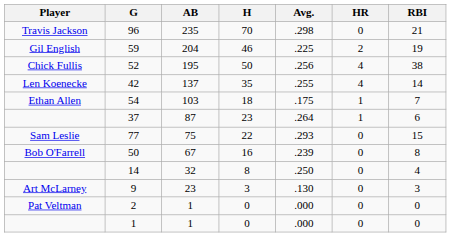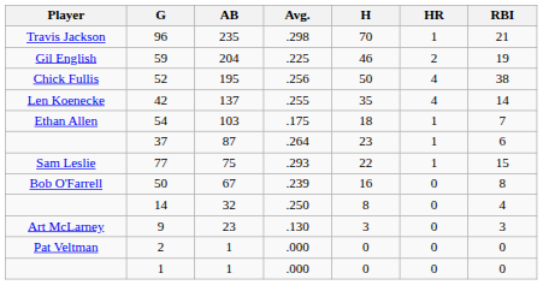columns swapped: H <-> Avg.
96 | HR: 0 -> 1
77 | HR: 0 -> 1
